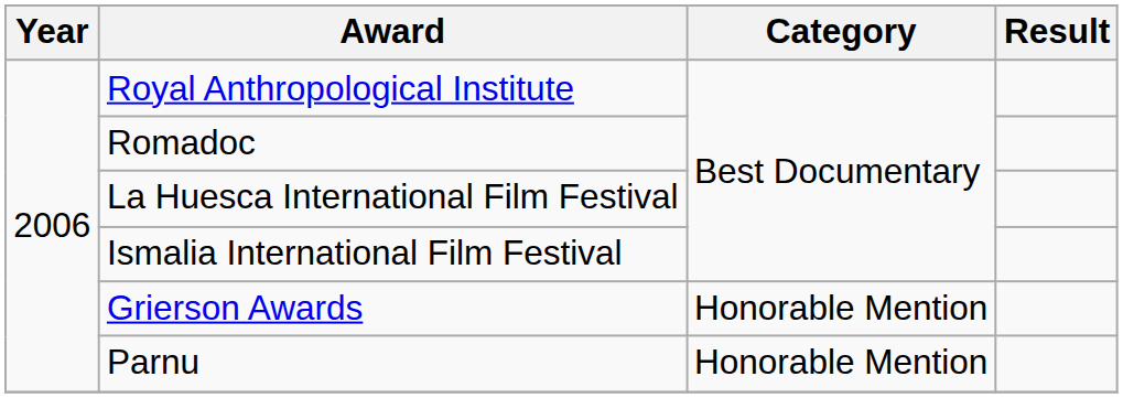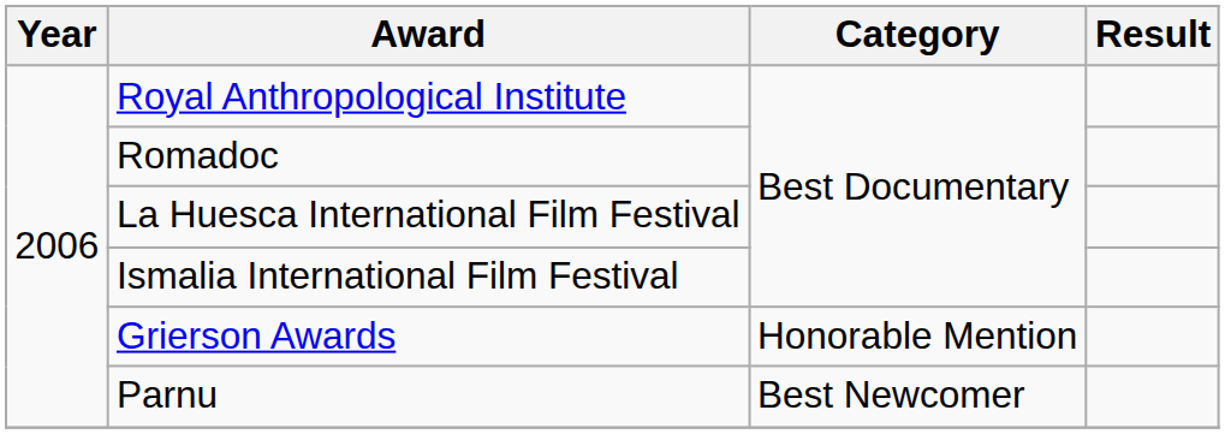Parnu | Category: Honorable Mention -> Best Newcomer
